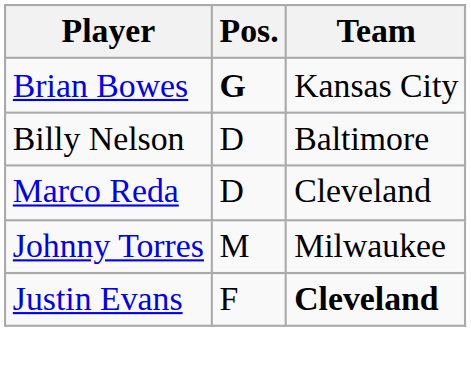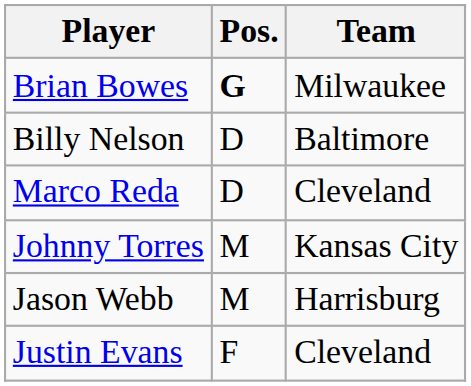Brian Bowes | Team: Kansas City -> Milwaukee
Johnny Torres | Team: Milwaukee -> Kansas City
+ row: Jason Webb | M | Harrisburg
Justin Evans | Team: bold -> normal
